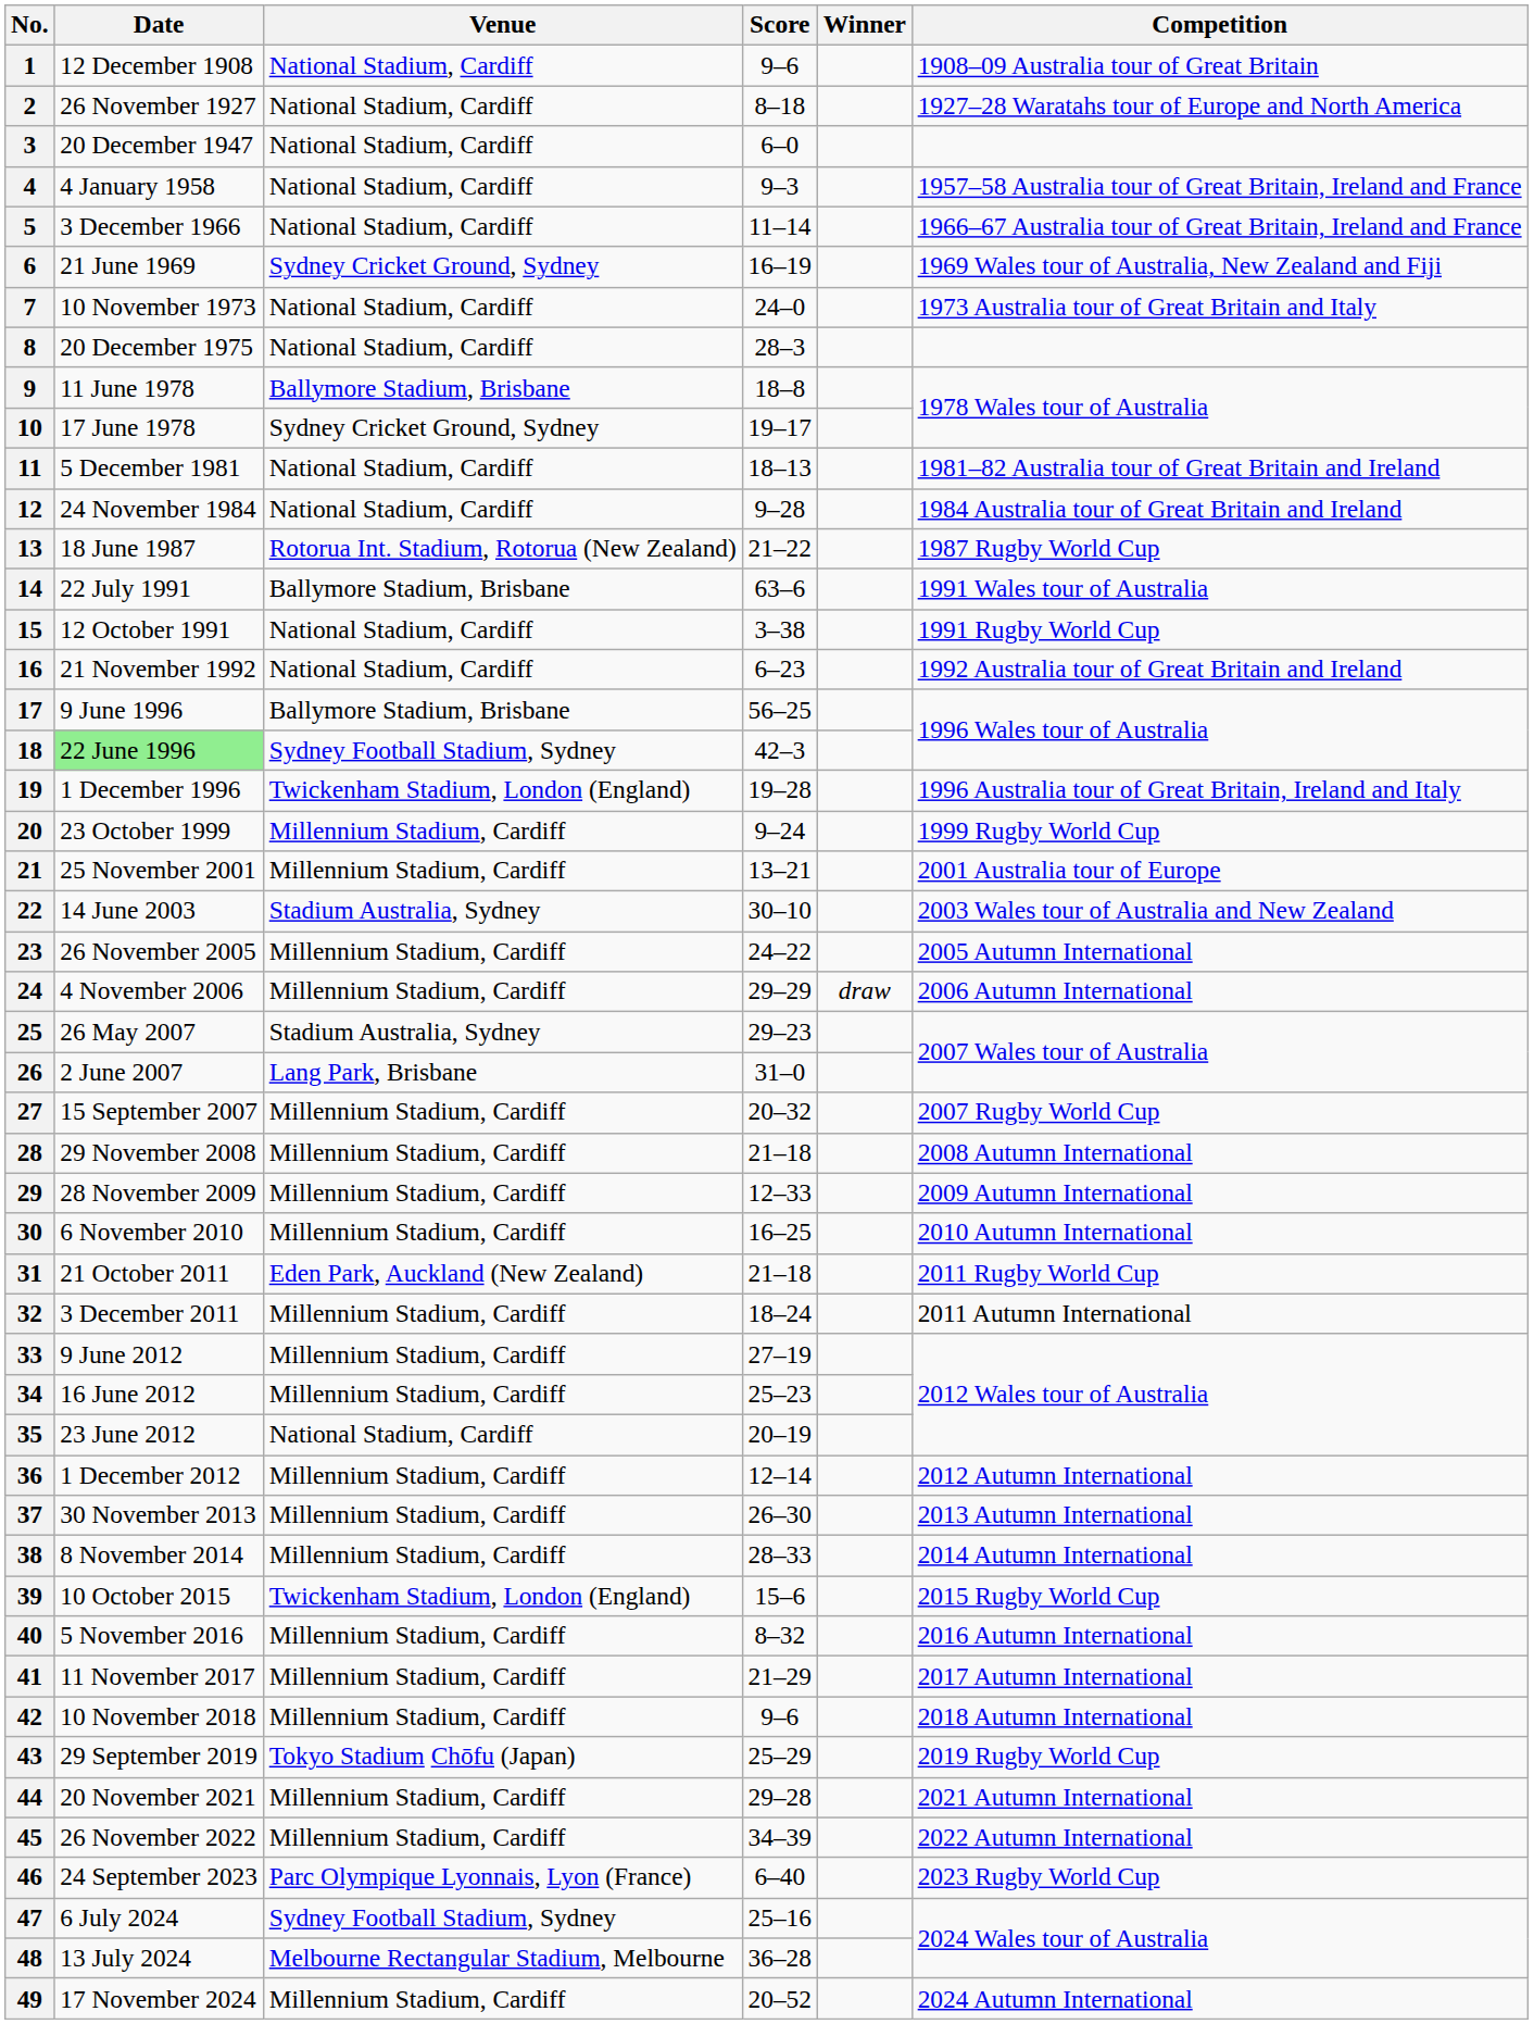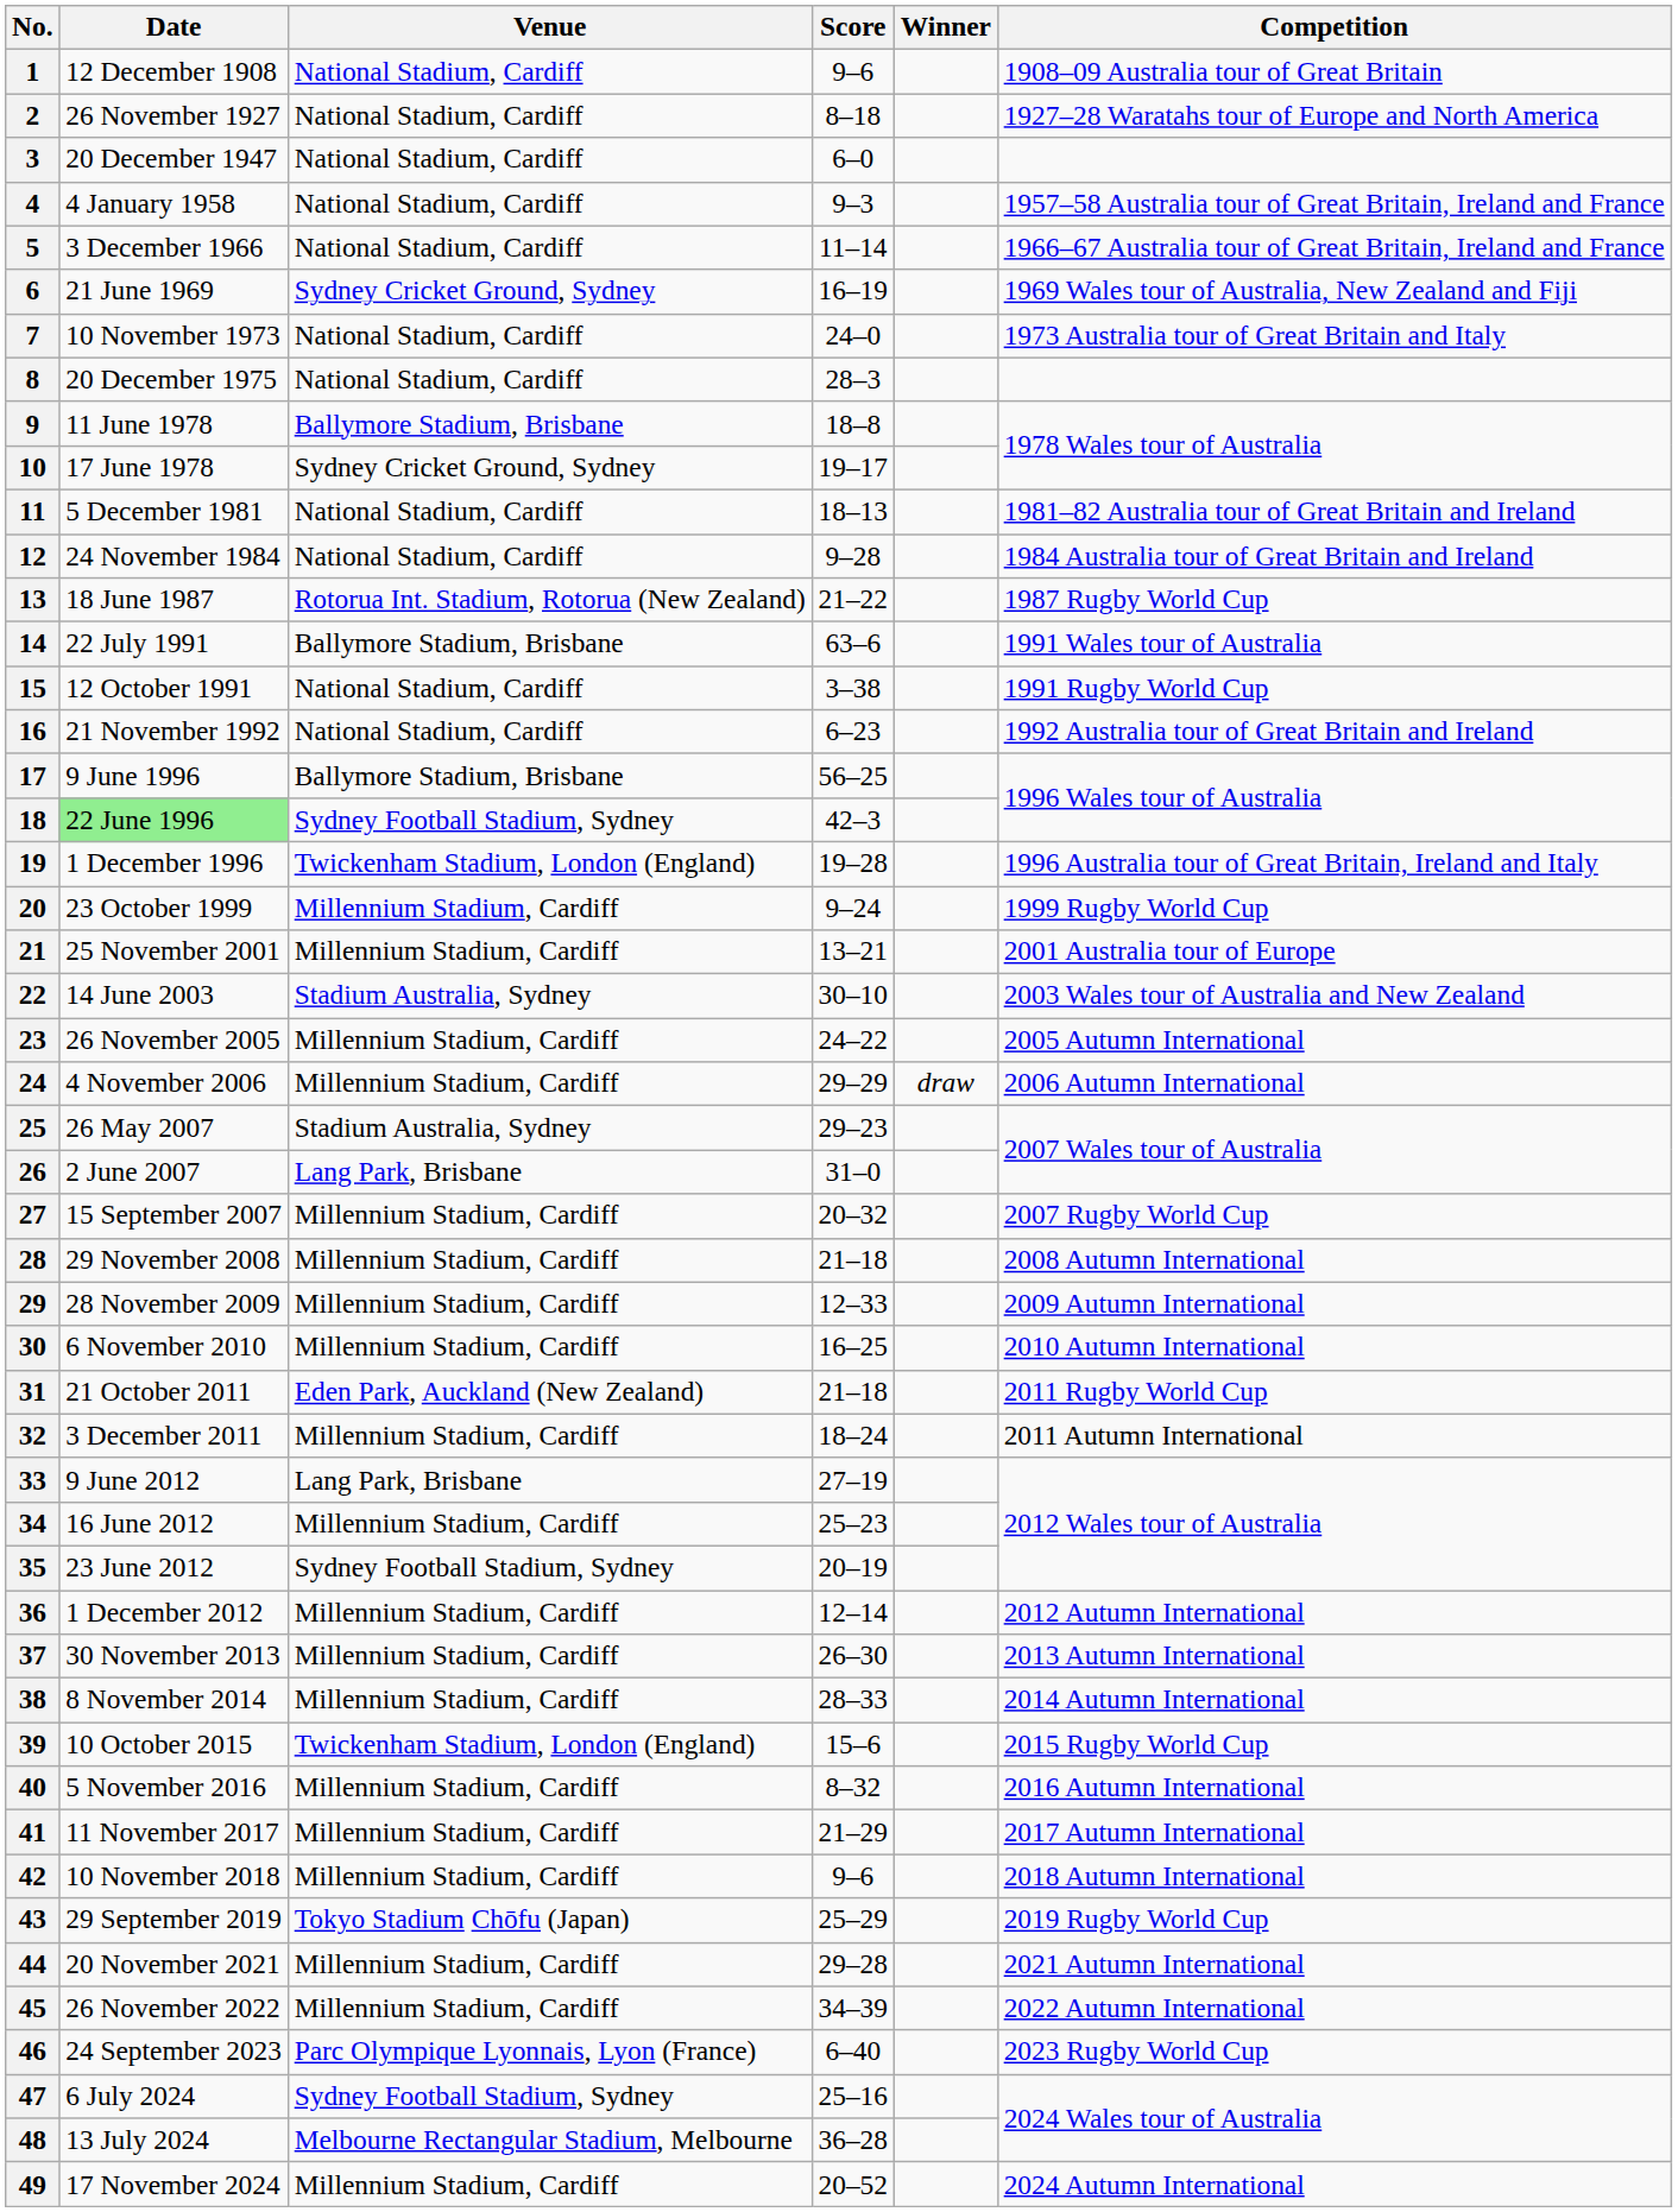33 | Venue: Millennium Stadium, Cardiff -> Lang Park, Brisbane
35 | Venue: National Stadium, Cardiff -> Sydney Football Stadium, Sydney
